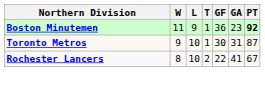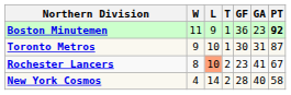Rochester Lancers | L: no background -> lightsalmon background
Rochester Lancers | GF: 22 -> 23
+ row: New York Cosmos | 4 | 14 | 2 | 28 | 40 | 58
